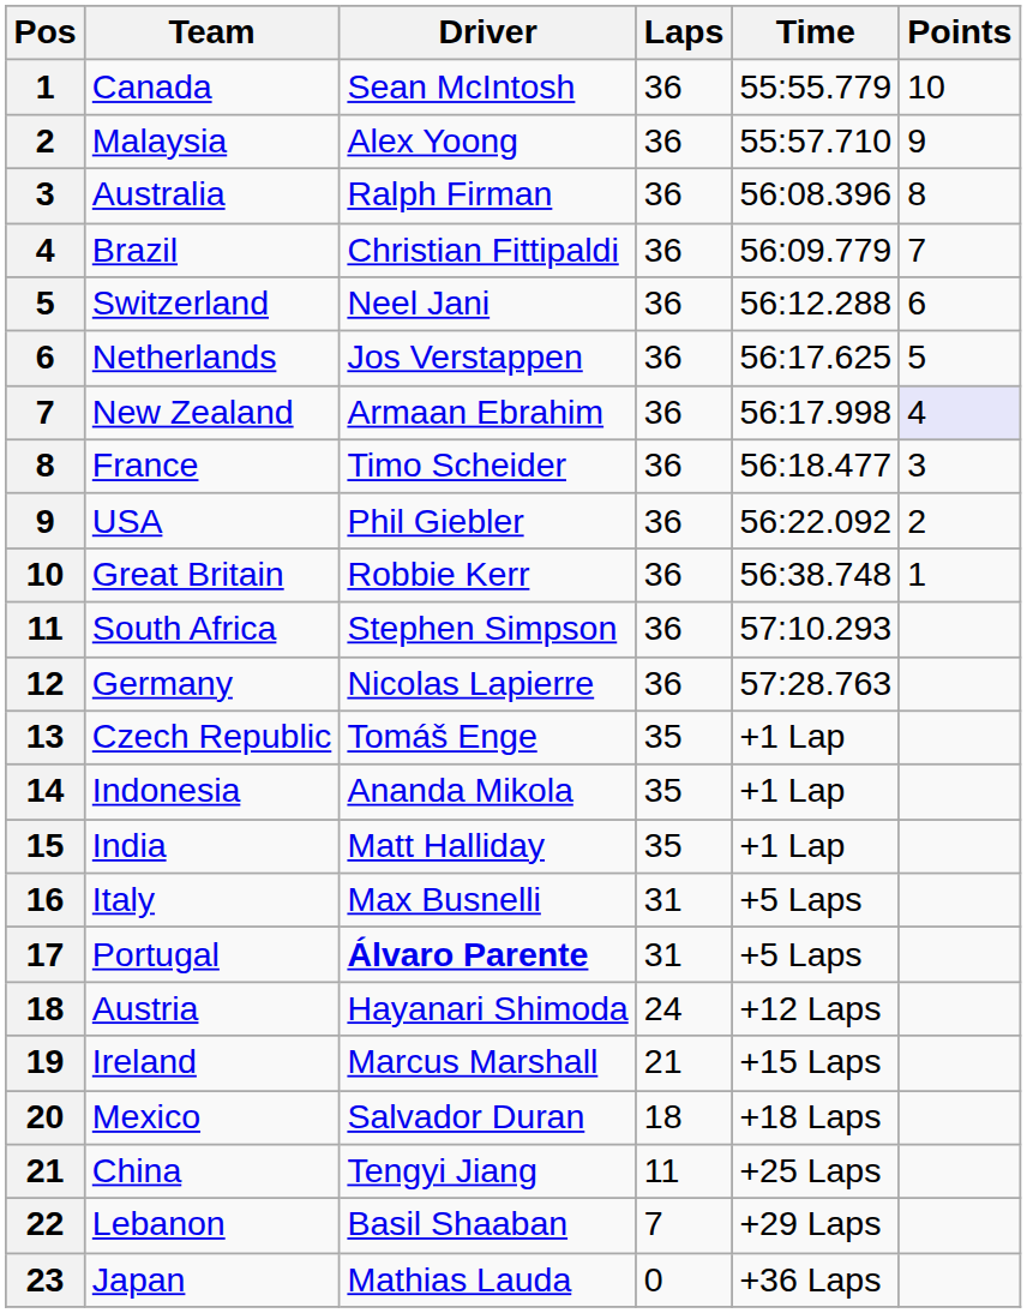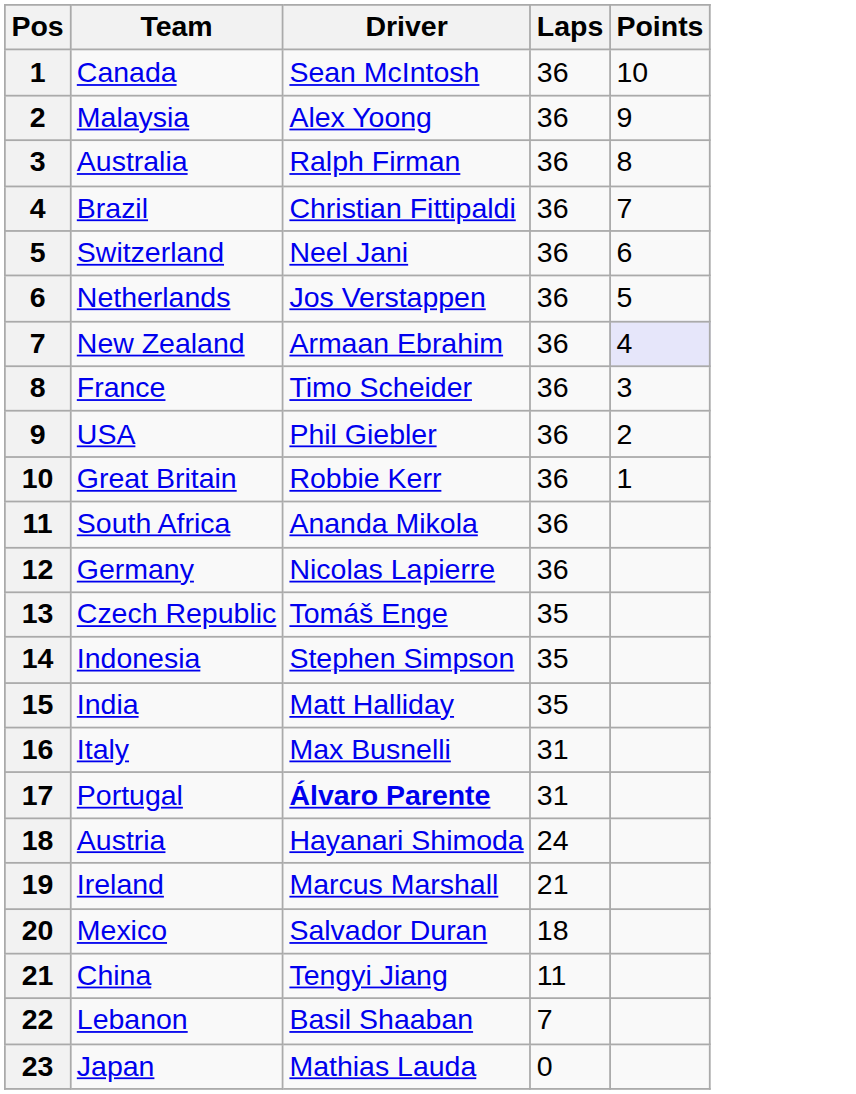- column: Time | 55:55.779 | 55:57.710 | 56:08.396 | 56:09.779 | 56:12.288 | 56:17.625 | 56:17.998 | 56:18.477 | 56:22.092 | 56:38.748 | 57:10.293 | 57:28.763 | +1 Lap | +1 Lap | +1 Lap | +5 Laps | +5 Laps | +12 Laps | +15 Laps | +18 Laps | +25 Laps | +29 Laps | +36 Laps
South Africa | Driver: Stephen Simpson -> Ananda Mikola
Indonesia | Driver: Ananda Mikola -> Stephen Simpson
